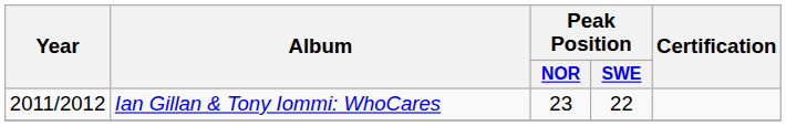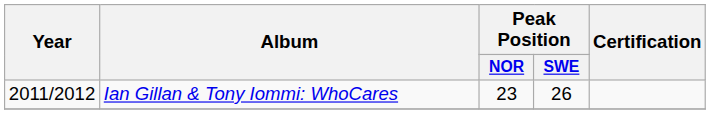Ian Gillan & Tony Iommi: WhoCares | Peak Position / SWE: 22 -> 26
